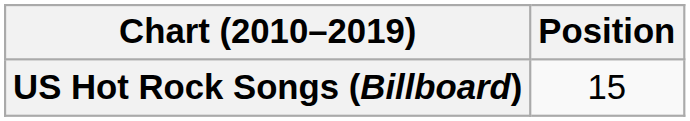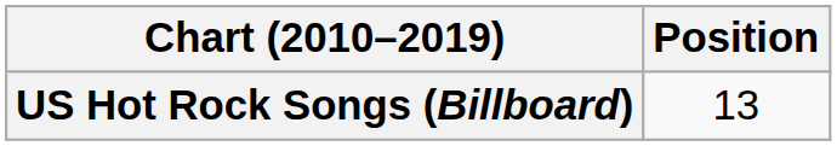US Hot Rock Songs (Billboard) | Position: 15 -> 13
